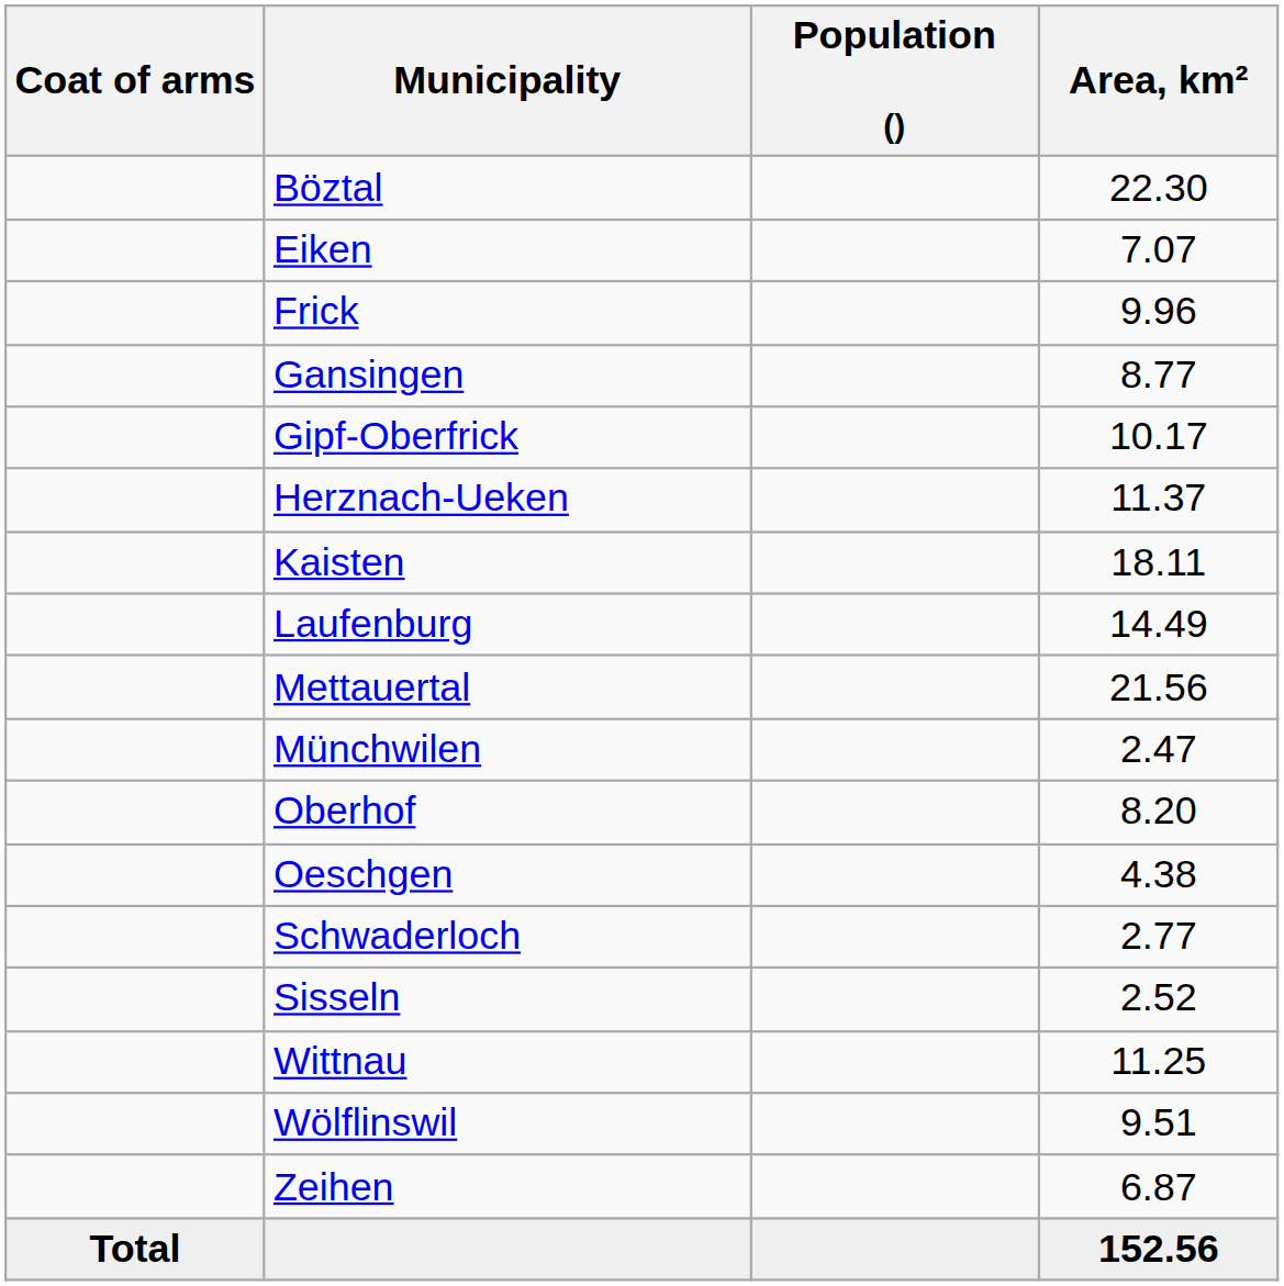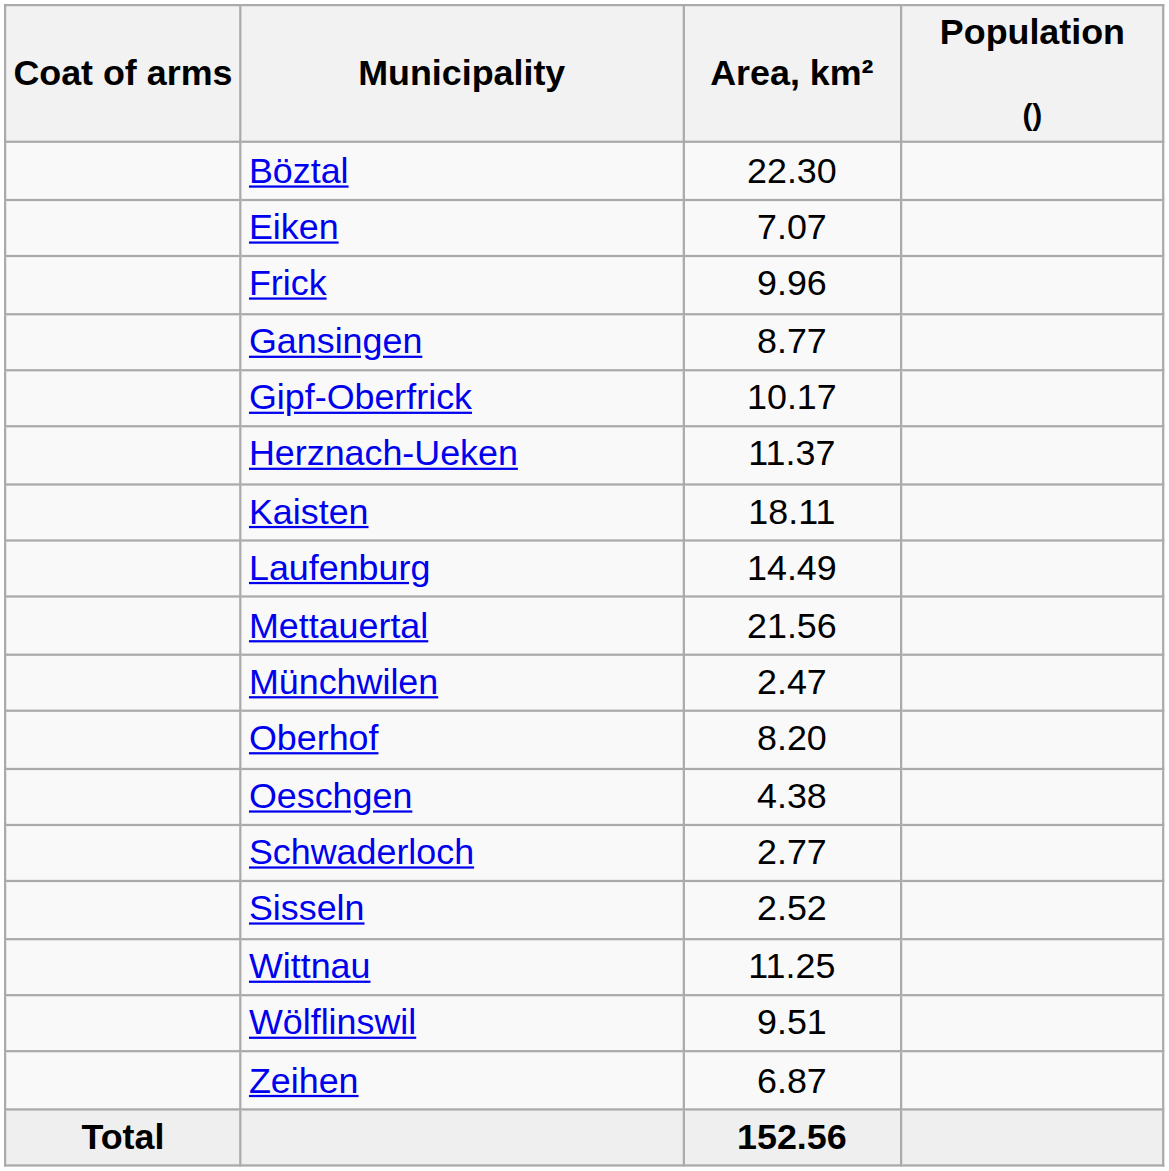columns swapped: Population () <-> Area, km²
